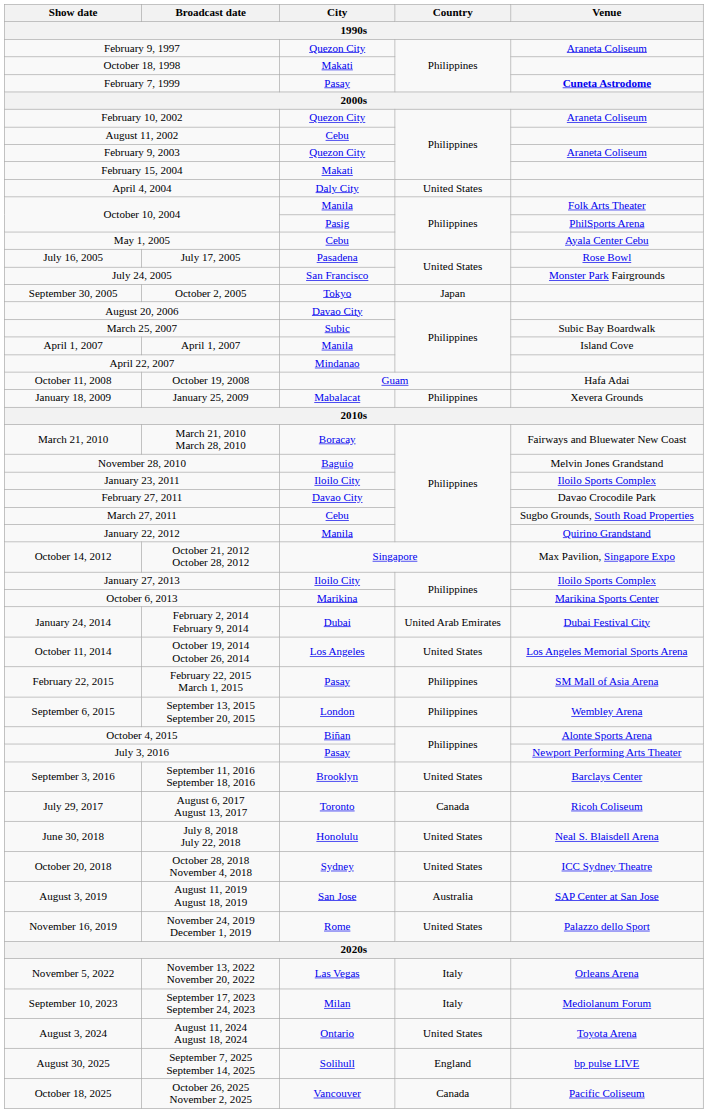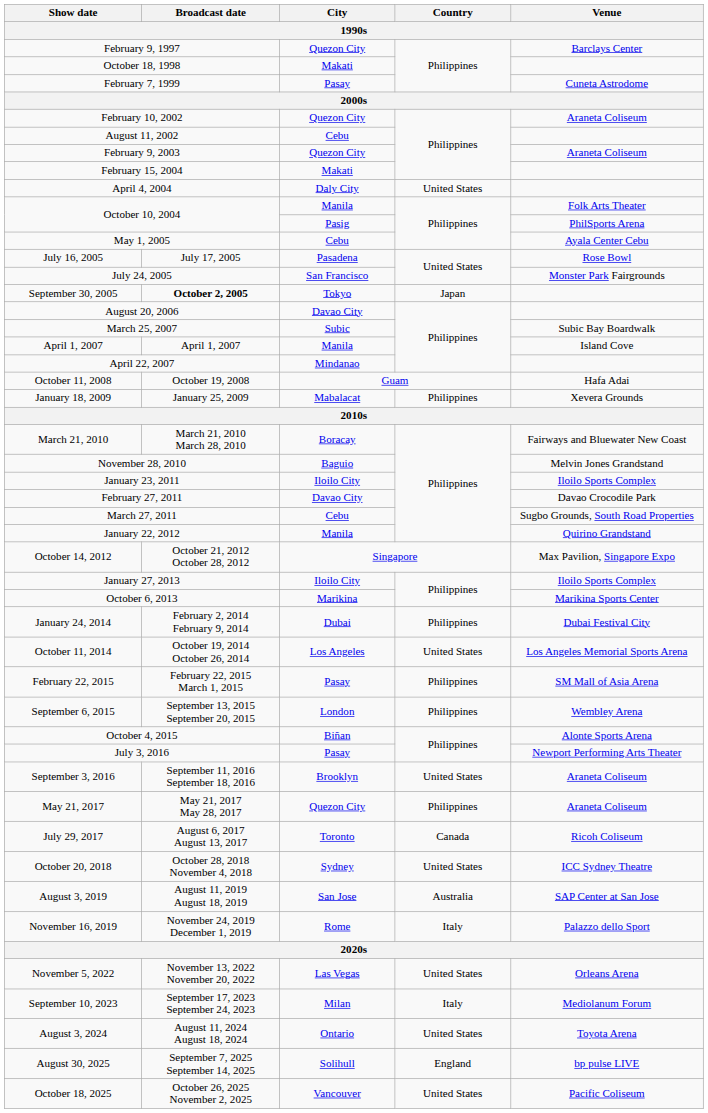February 9, 1997 | Venue: Araneta Coliseum -> Barclays Center
February 7, 1999 | Venue: bold -> normal
September 30, 2005 | Broadcast date: normal -> bold
January 24, 2014 | Country: United Arab Emirates -> Philippines
September 3, 2016 | Venue: Barclays Center -> Araneta Coliseum
+ row: May 21, 2017 | May 21, 2017 May 28, 2017 | Quezon City | Philippines | Araneta Coliseum
- row: June 30, 2018 | July 8, 2018 July 22, 2018 | Honolulu | United States | Neal S. Blaisdell Arena
November 16, 2019 | Country: United States -> Italy
November 5, 2022 | Country: Italy -> United States
October 18, 2025 | Country: Canada -> United States
